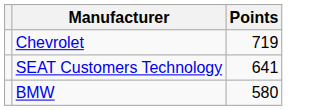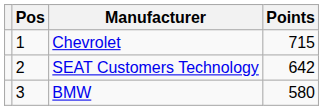+ column: Pos | 1 | 2 | 3
Chevrolet | Points: 719 -> 715
SEAT Customers Technology | Points: 641 -> 642
